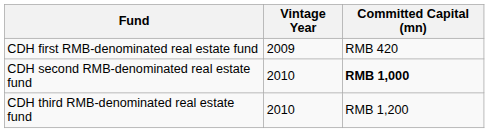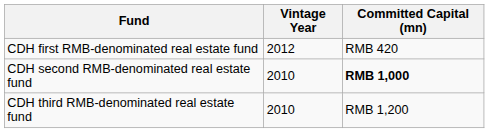CDH first RMB-denominated real estate fund | Vintage Year: 2009 -> 2012
